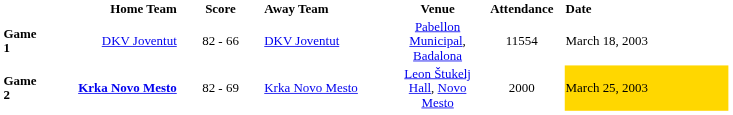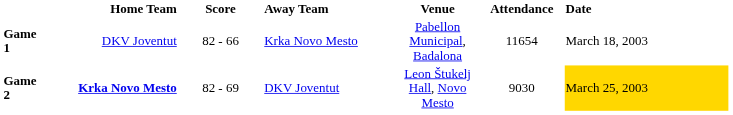Game 1 | Away Team: DKV Joventut -> Krka Novo Mesto
Game 1 | Attendance: 11554 -> 11654
Game 2 | Away Team: Krka Novo Mesto -> DKV Joventut
Game 2 | Attendance: 2000 -> 9030
